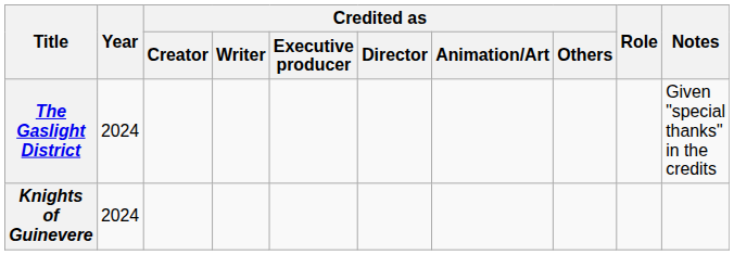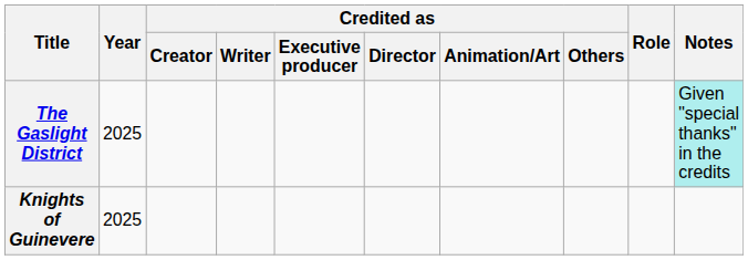The Gaslight District | Year: 2024 -> 2025
The Gaslight District | Notes: no background -> paleturquoise background
Knights of Guinevere | Year: 2024 -> 2025
